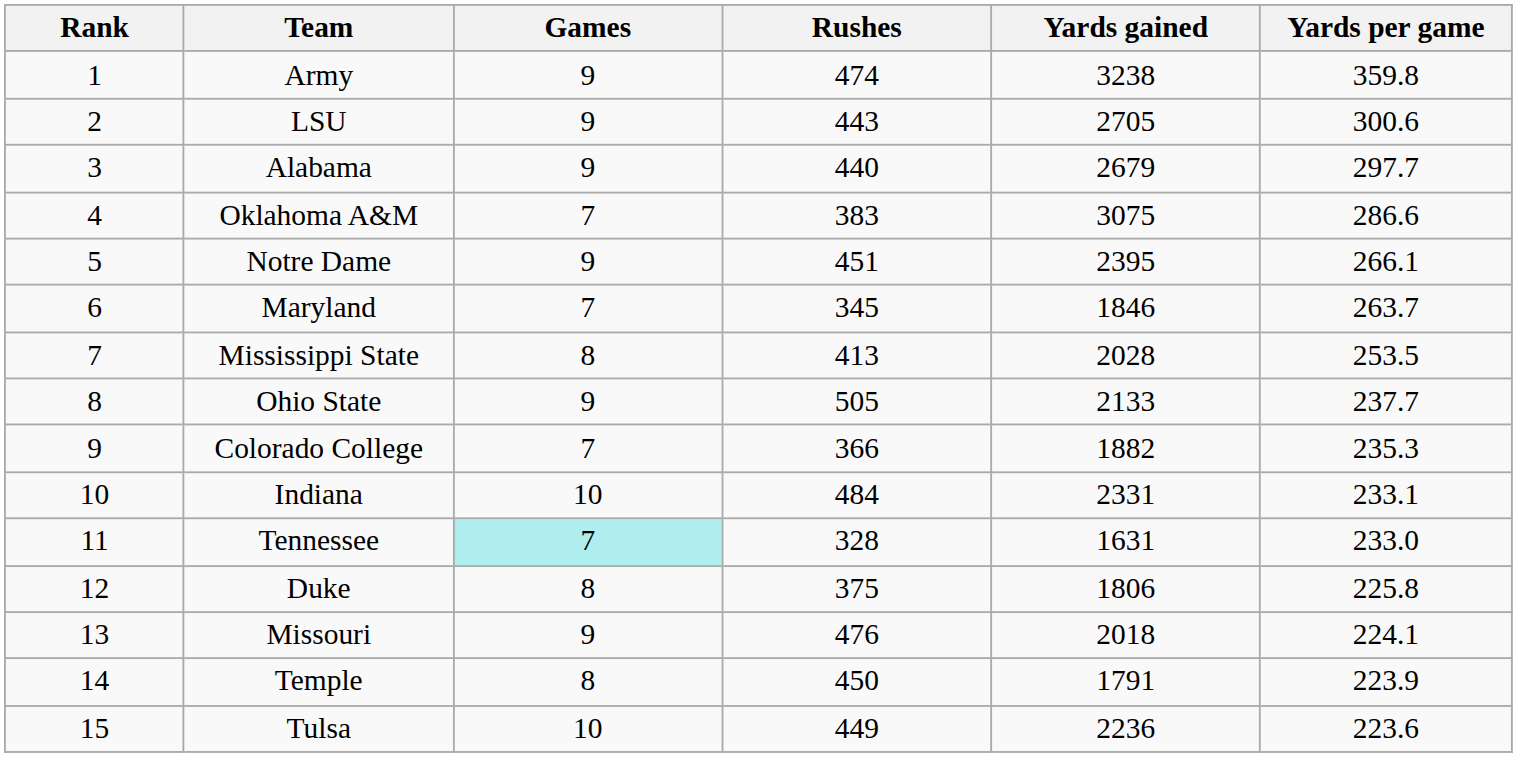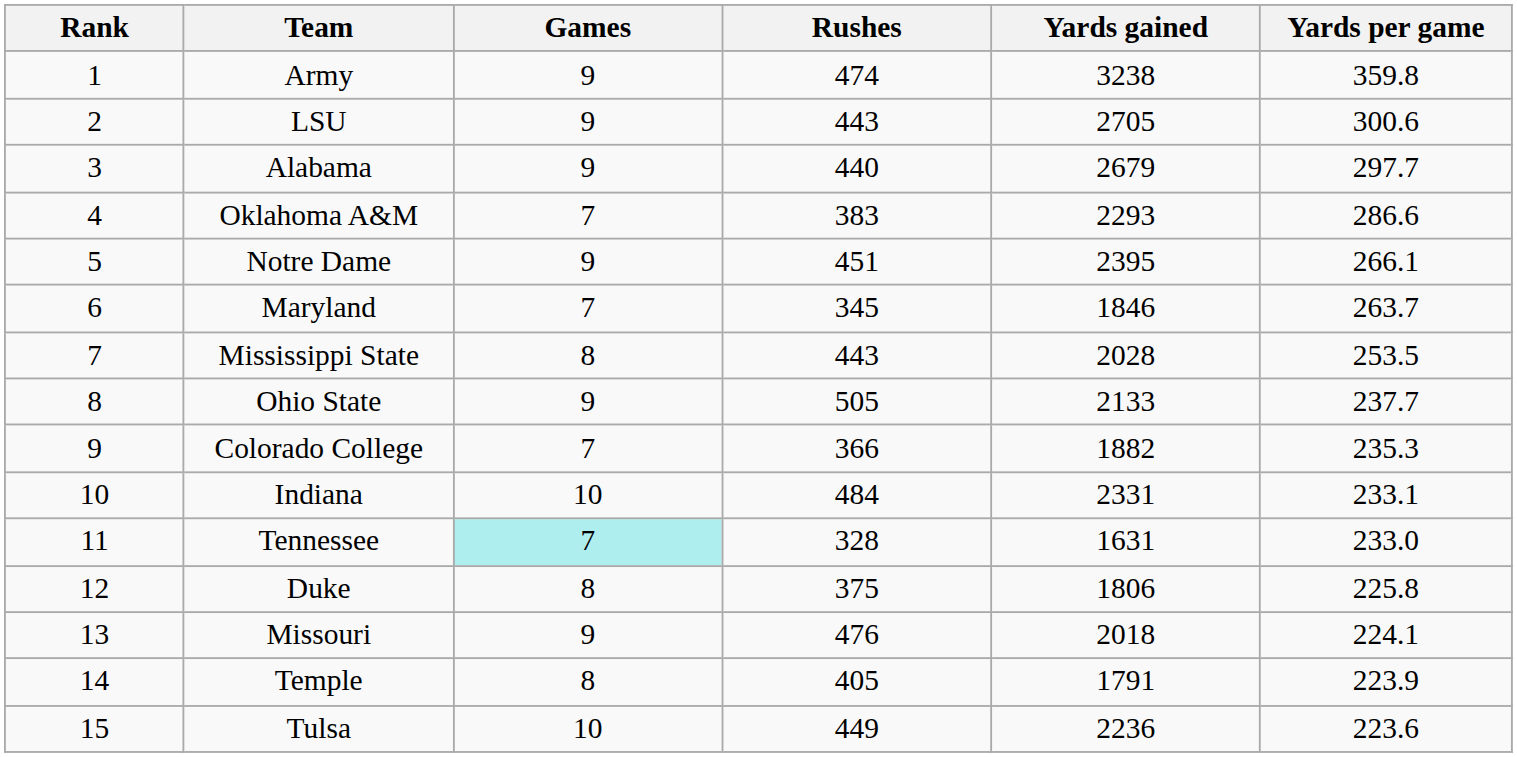Oklahoma A&M | Yards gained: 3075 -> 2293
Mississippi State | Rushes: 413 -> 443
Temple | Rushes: 450 -> 405
